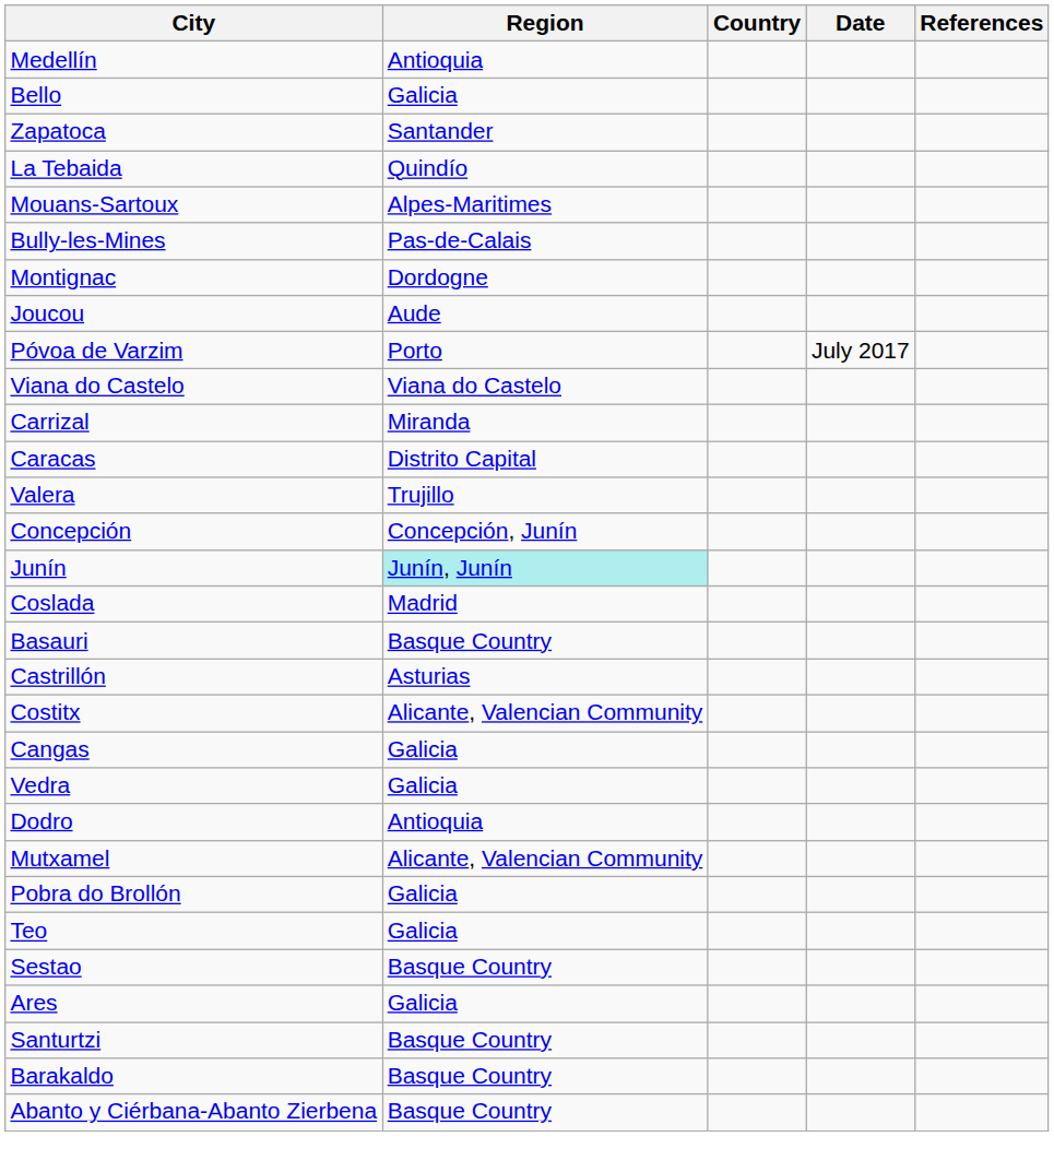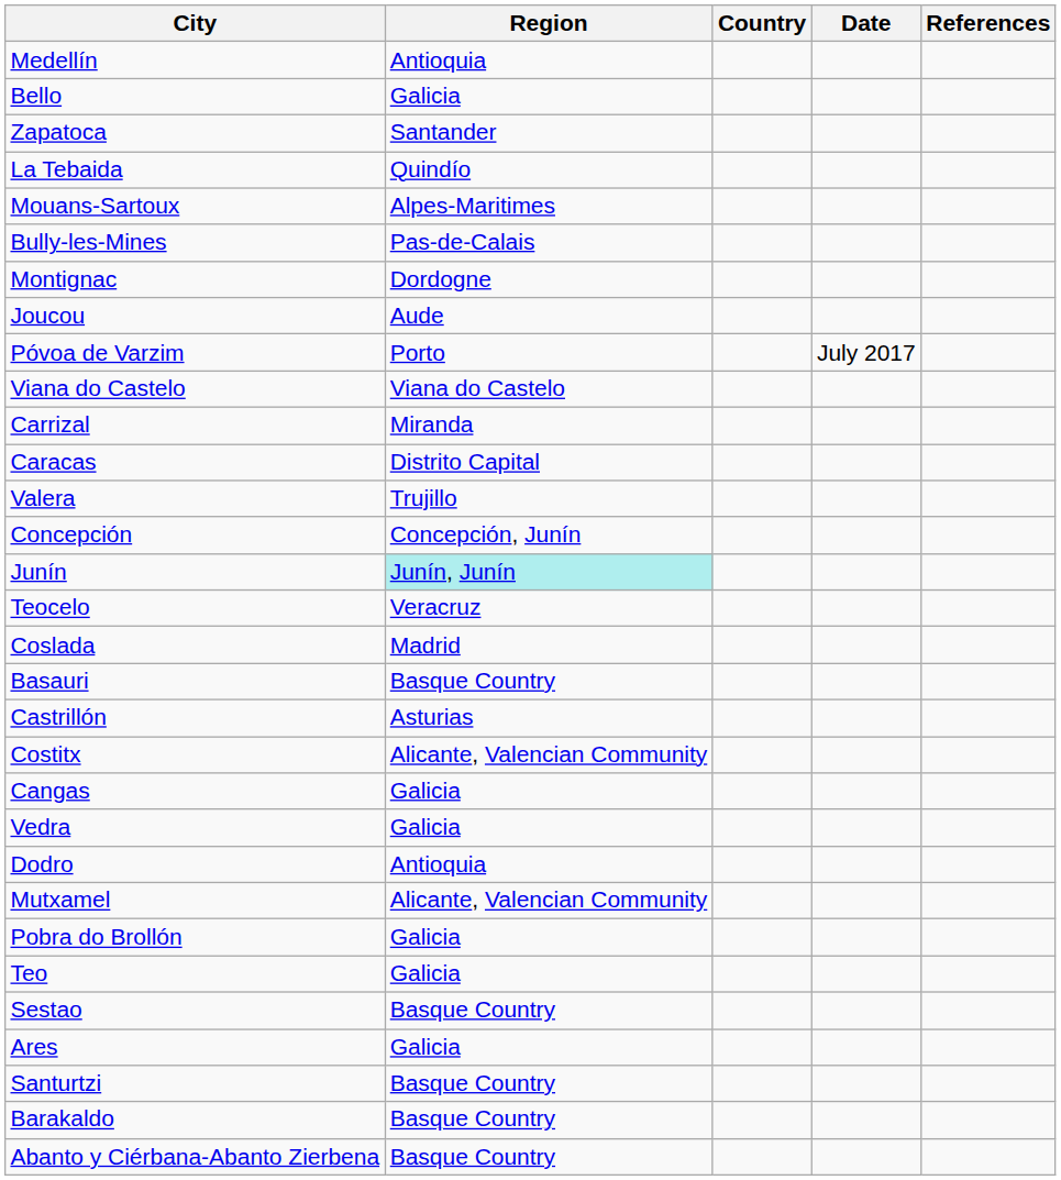+ row: Teocelo | Veracruz
